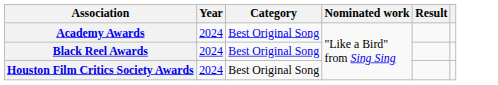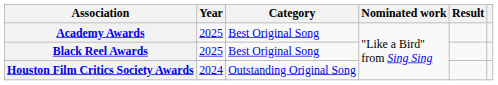Academy Awards | Year: 2024 -> 2025
Black Reel Awards | Year: 2024 -> 2025
Houston Film Critics Society Awards | Category: Best Original Song -> Outstanding Original Song
